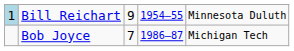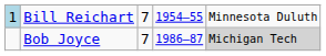Bill Reichart | column 3: 9 -> 7
Bob Joyce | column 5: no background -> lightgrey background
